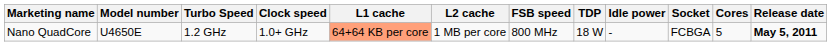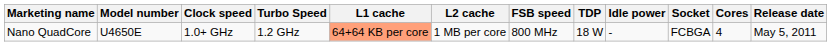columns swapped: Clock speed <-> Turbo Speed
Nano QuadCore | Cores: 5 -> 4
Nano QuadCore | Release date: bold -> normal
